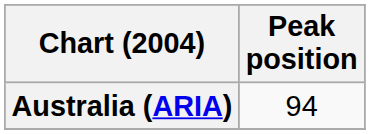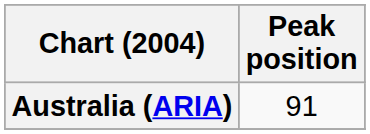Australia (ARIA) | Peak position: 94 -> 91
